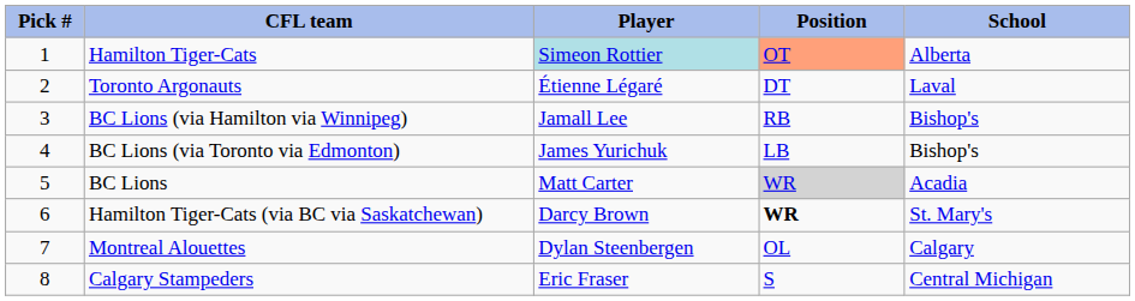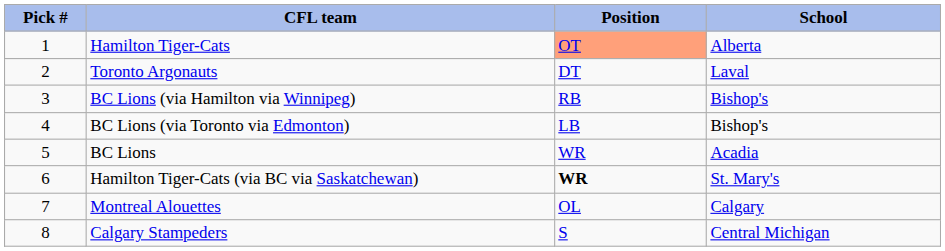- column: Player | Simeon Rottier | Étienne Légaré | Jamall Lee | James Yurichuk | Matt Carter | Darcy Brown | Dylan Steenbergen | Eric Fraser
BC Lions | Position: lightgrey background -> no background
